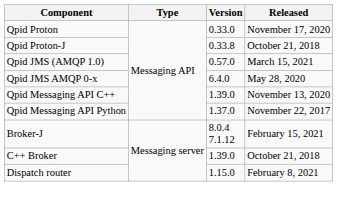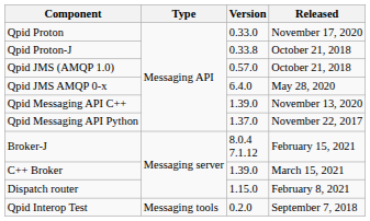Qpid JMS (AMQP 1.0) | Released: March 15, 2021 -> October 21, 2018
C++ Broker | Released: October 21, 2018 -> March 15, 2021
+ row: Qpid Interop Test | Messaging tools | 0.2.0 | September 7, 2018
